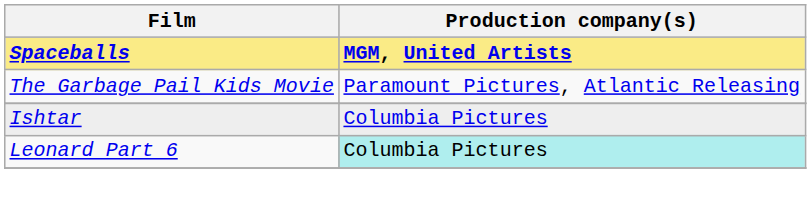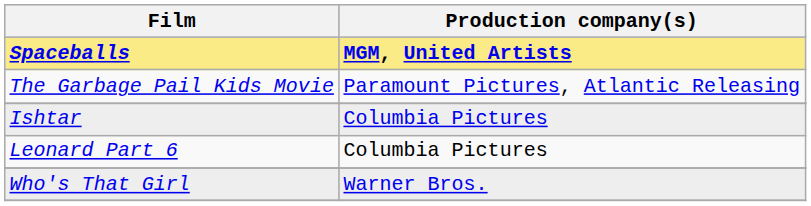Leonard Part 6 | Production company(s): paleturquoise background -> no background
+ row: Who's That Girl | Warner Bros.
